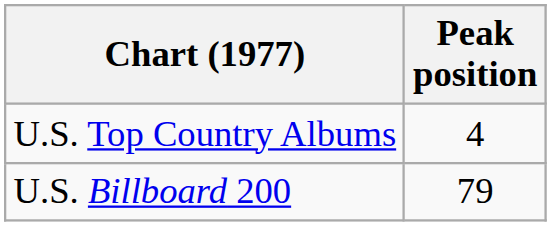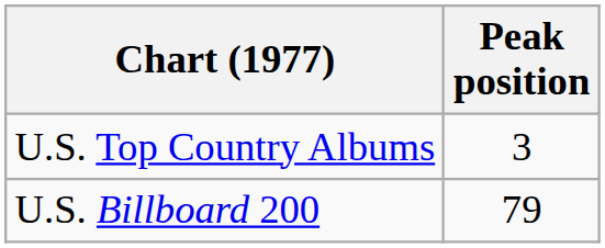U.S. Top Country Albums | Peak position: 4 -> 3
